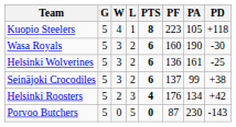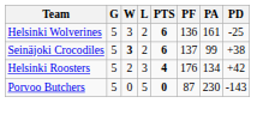- row: Kuopio Steelers | 5 | 4 | 1 | 8 | 223 | 105 | +118
- row: Wasa Royals | 5 | 3 | 2 | 6 | 160 | 190 | -30
Seinäjoki Crocodiles | W: normal -> bold
